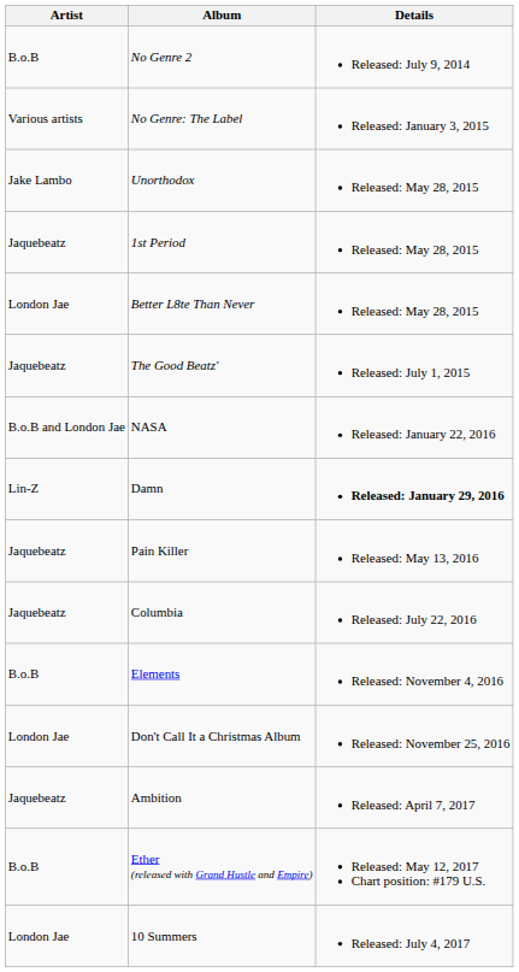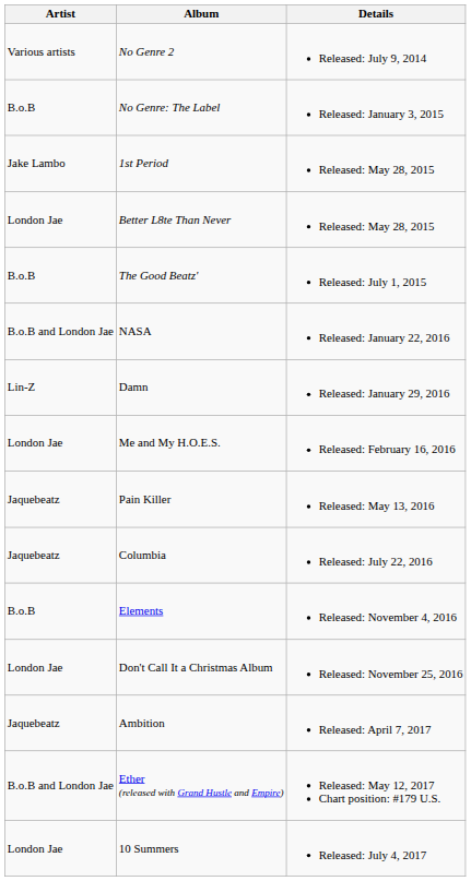No Genre 2 | Artist: B.o.B -> Various artists
No Genre: The Label | Artist: Various artists -> B.o.B
- row: Jake Lambo | Unorthodox | Released: May 28, 2015
1st Period | Artist: Jaquebeatz -> Jake Lambo
The Good Beatz' | Artist: Jaquebeatz -> B.o.B
Damn | Details: bold -> normal
+ row: London Jae | Me and My H.O.E.S. | Released: February 16, 2016
Ether (released with Grand Hustle and Empire) | Artist: B.o.B -> B.o.B and London Jae
